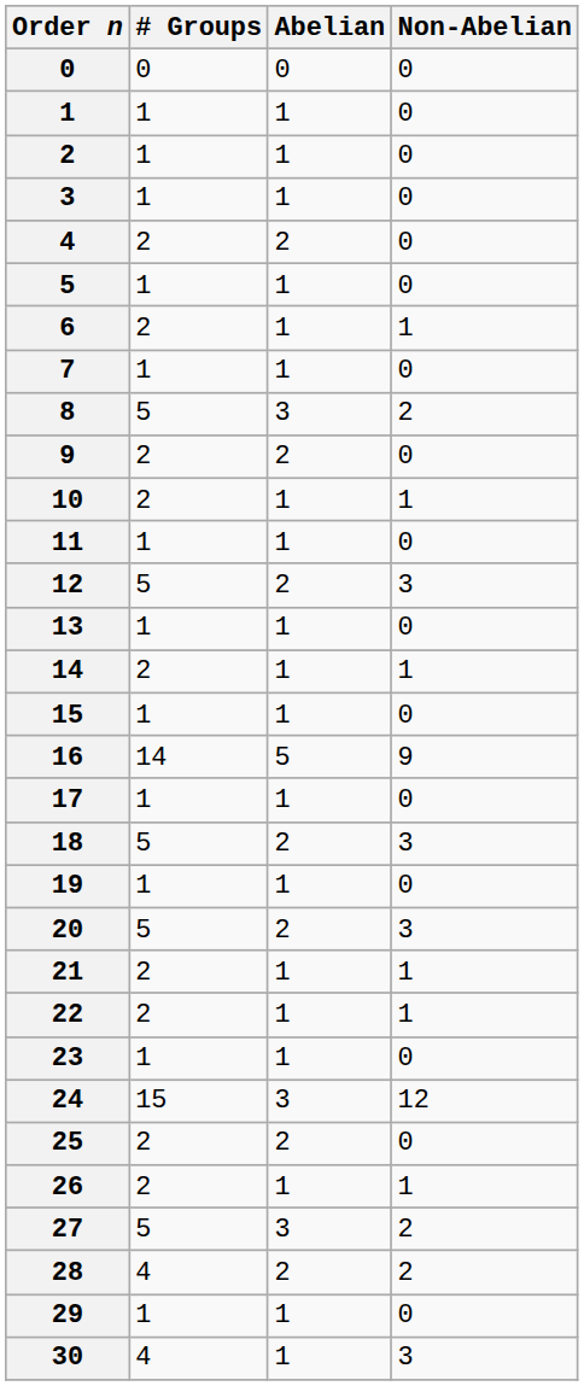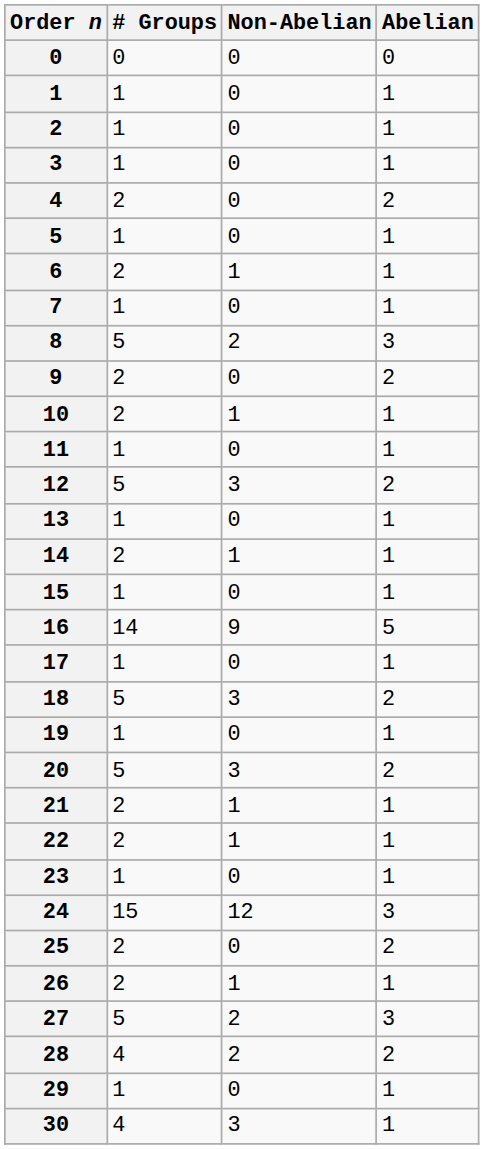columns swapped: Abelian <-> Non-Abelian
